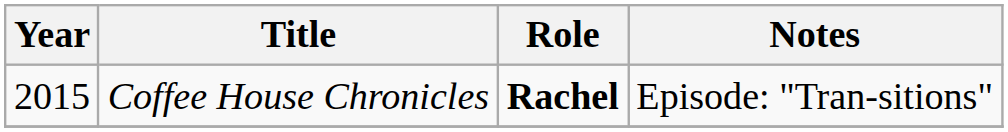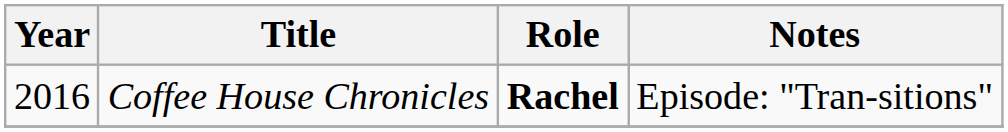Coffee House Chronicles | Year: 2015 -> 2016
